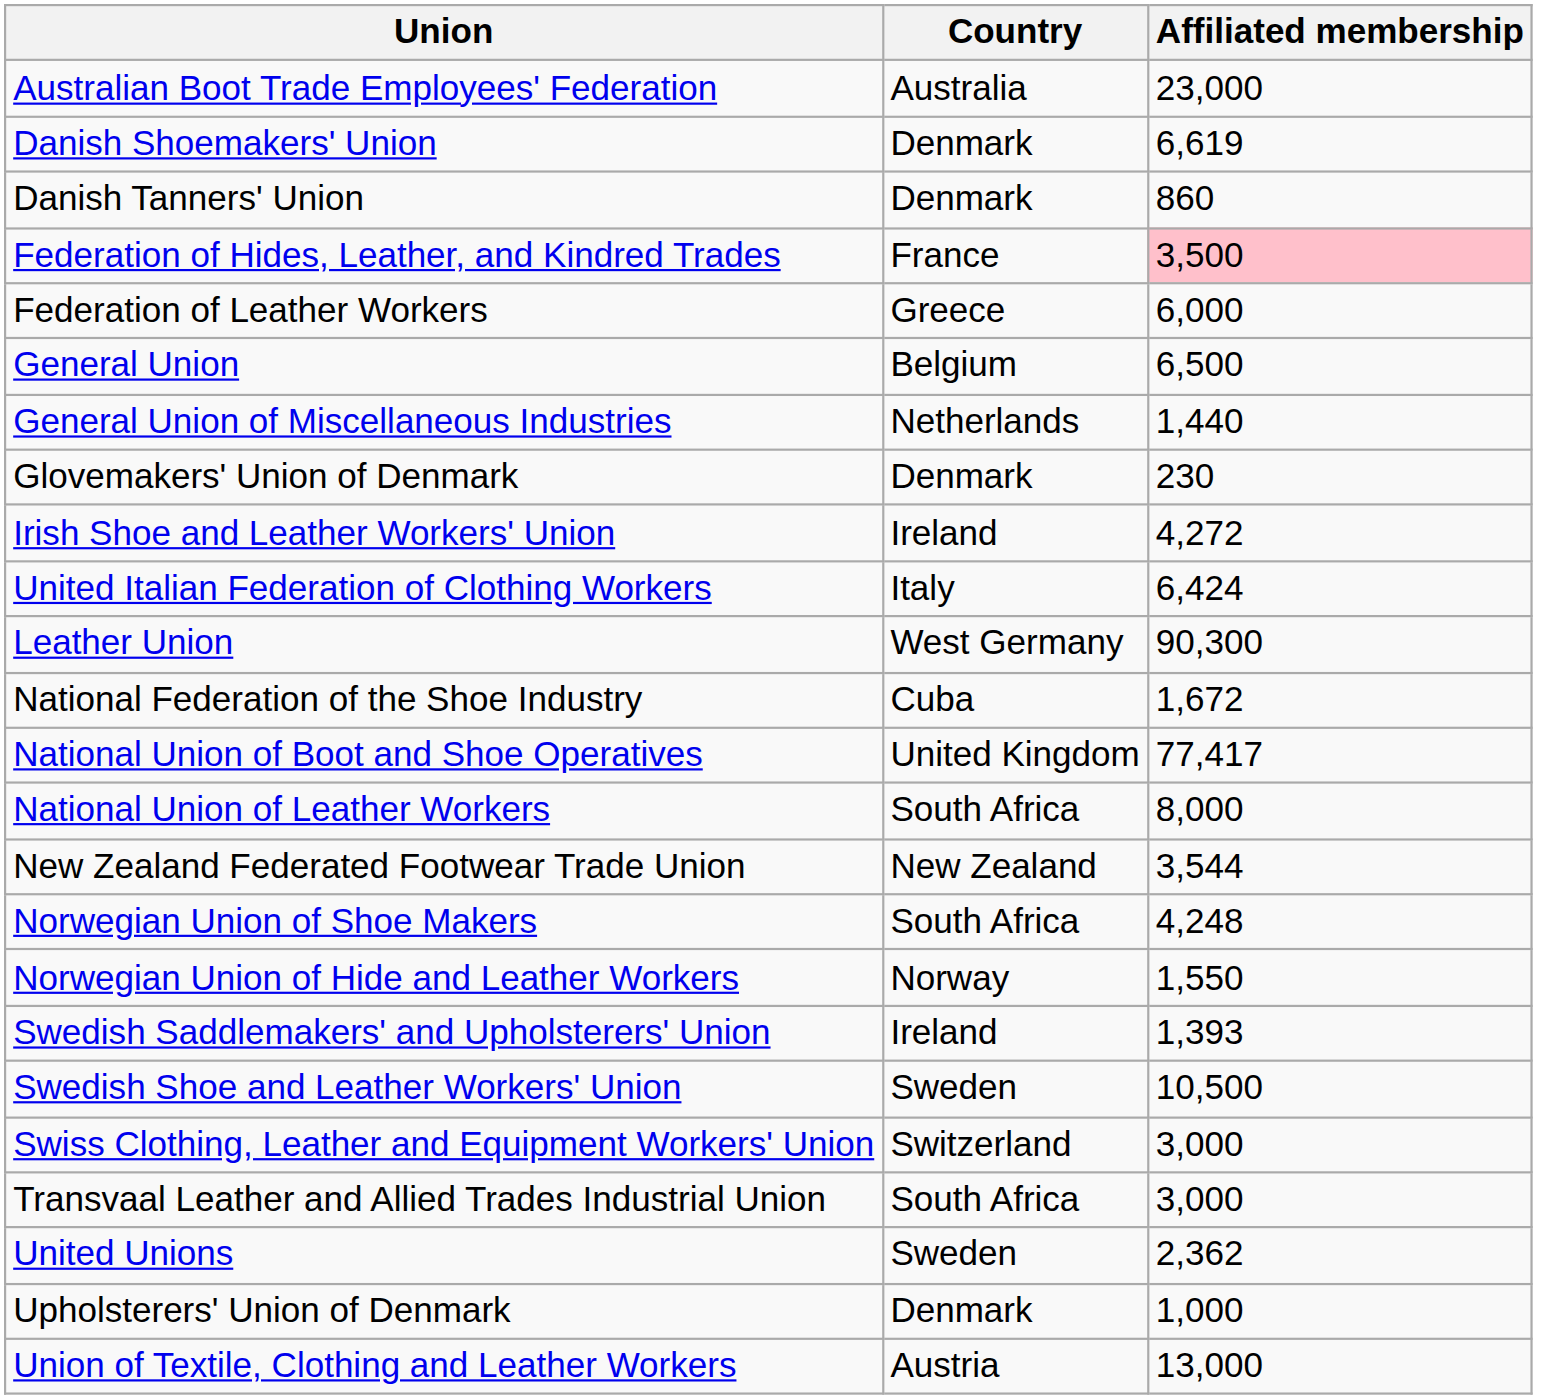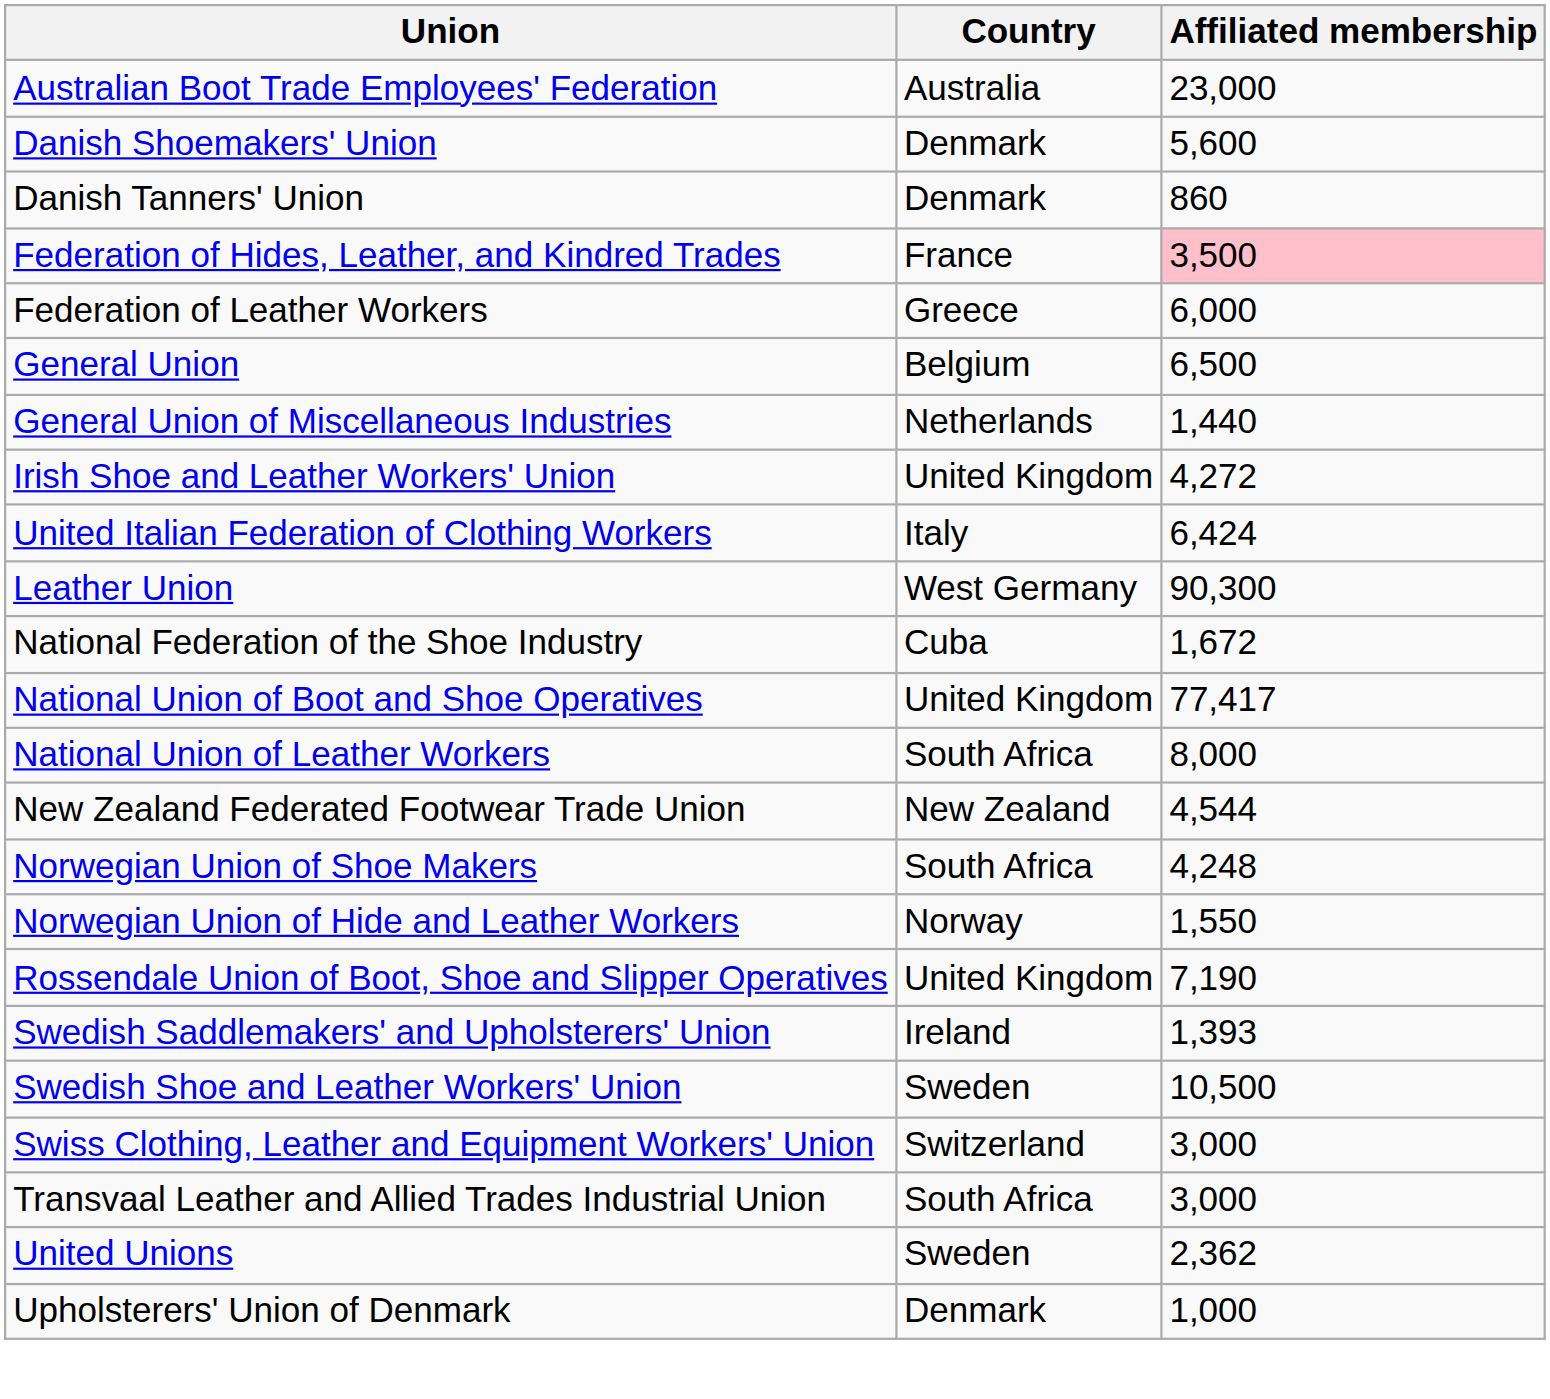Danish Shoemakers' Union | Affiliated membership: 6,619 -> 5,600
- row: Glovemakers' Union of Denmark | Denmark | 230
Irish Shoe and Leather Workers' Union | Country: Ireland -> United Kingdom
New Zealand Federated Footwear Trade Union | Affiliated membership: 3,544 -> 4,544
+ row: Rossendale Union of Boot, Shoe and Slipper Operatives | United Kingdom | 7,190
- row: Union of Textile, Clothing and Leather Workers | Austria | 13,000
